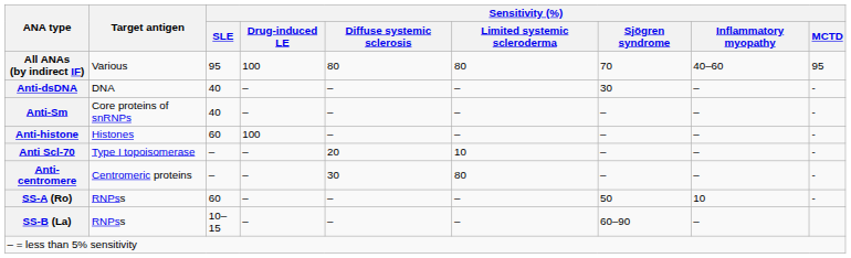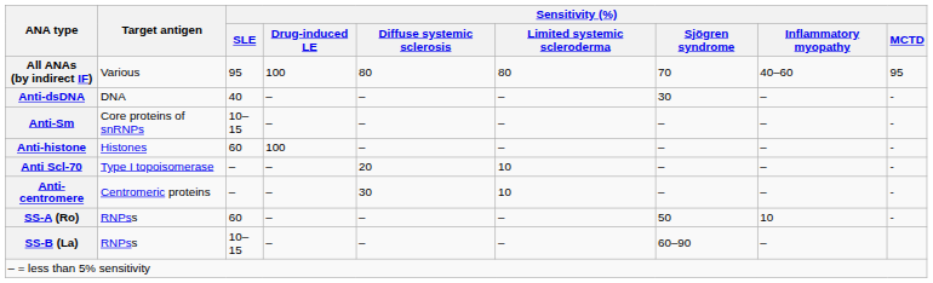Anti-Sm | Sensitivity (%) / SLE: 40 -> 10–15
Anti-centromere | Sensitivity (%) / Limited systemic scleroderma: 80 -> 10
